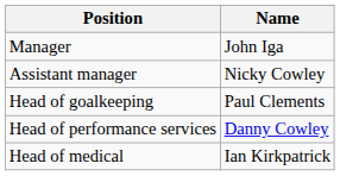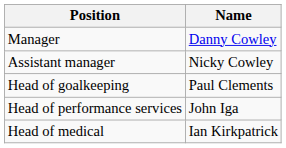Manager | Name: John Iga -> Danny Cowley
Head of performance services | Name: Danny Cowley -> John Iga
